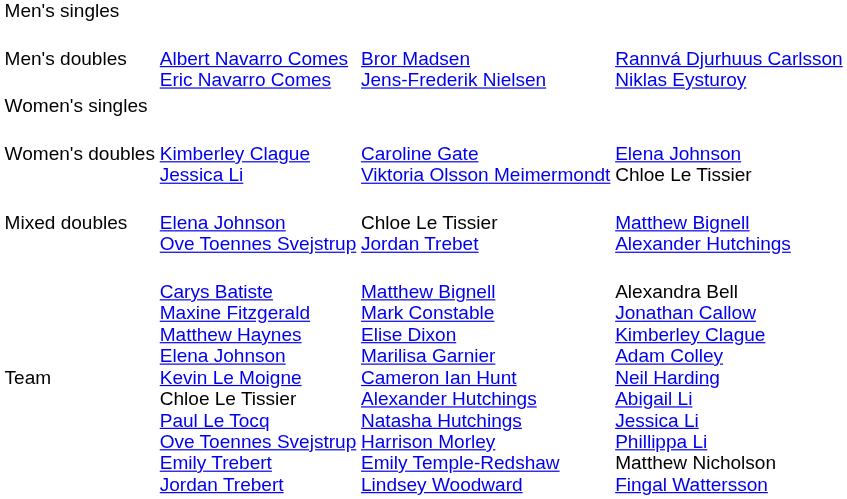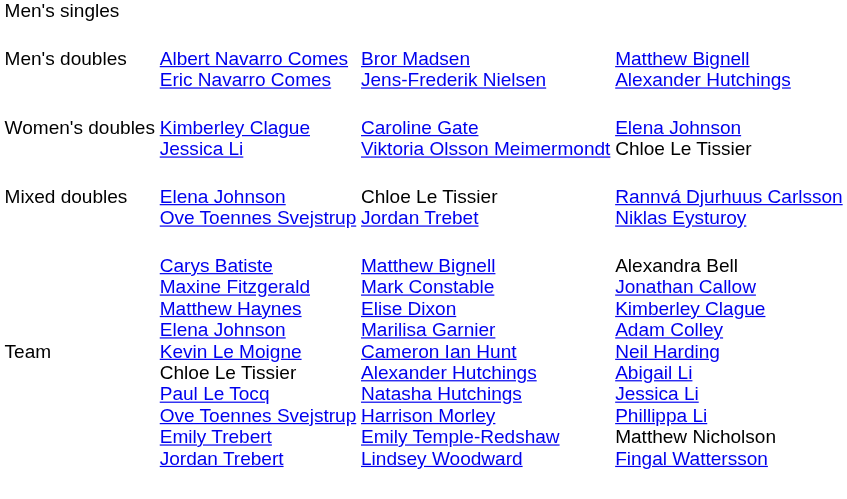Men's doubles | column 4: Rannvá Djurhuus Carlsson Niklas Eysturoy -> Matthew Bignell Alexander Hutchings
- row: Women's singles
Mixed doubles | column 4: Matthew Bignell Alexander Hutchings -> Rannvá Djurhuus Carlsson Niklas Eysturoy
